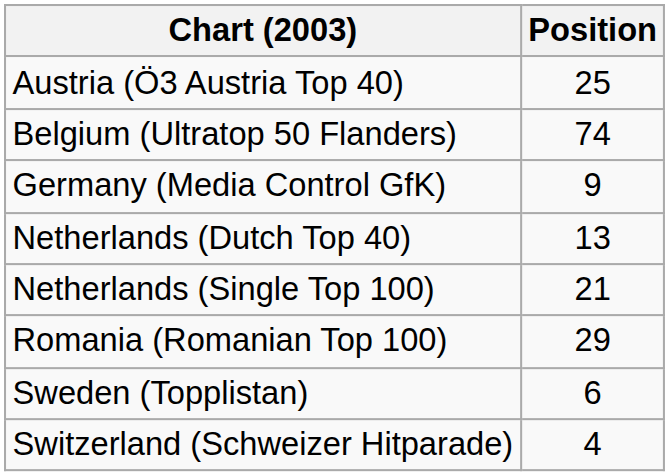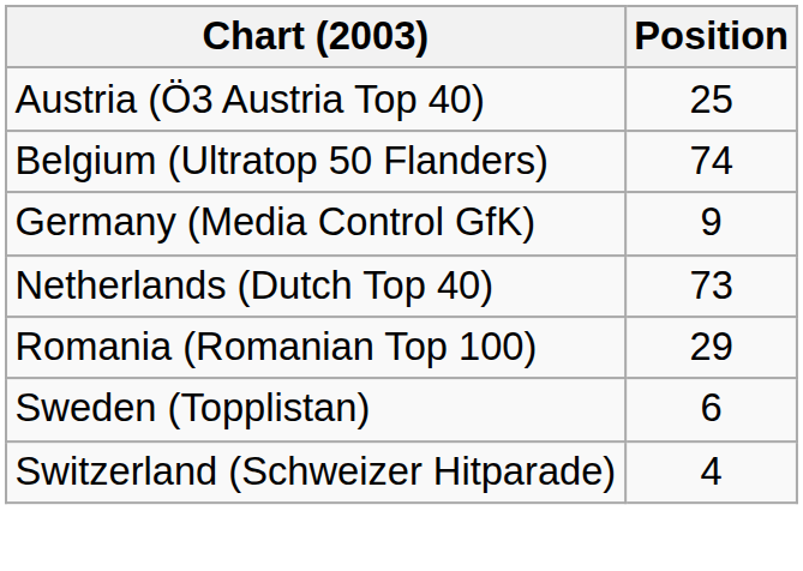Netherlands (Dutch Top 40) | Position: 13 -> 73
- row: Netherlands (Single Top 100) | 21
